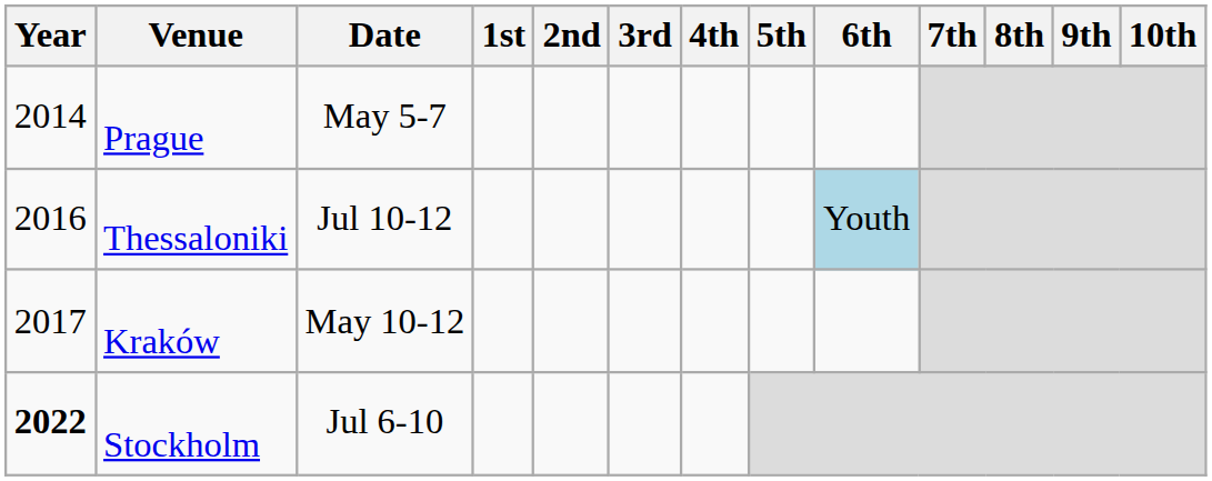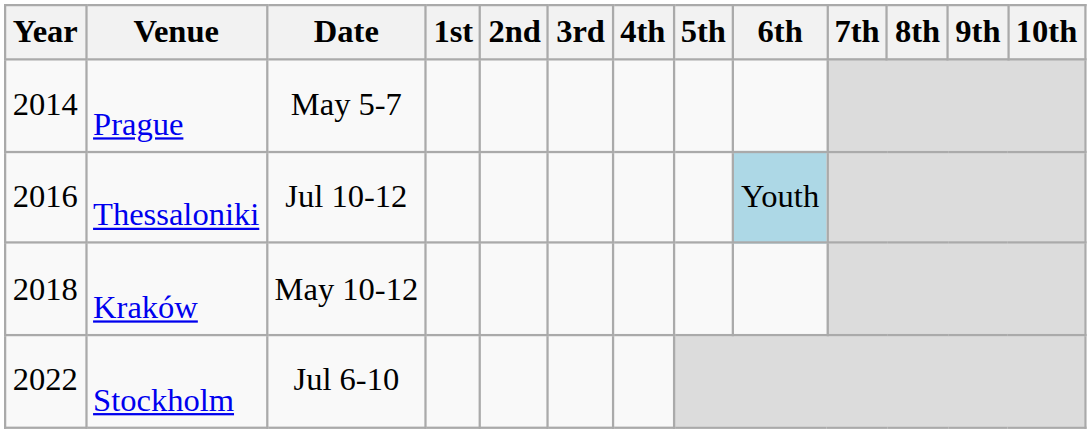Kraków | Year: 2017 -> 2018
Stockholm | Year: bold -> normal
